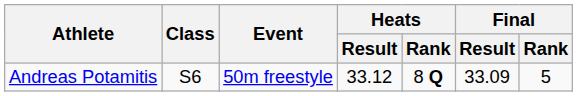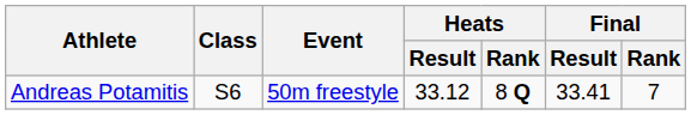Andreas Potamitis | Final / Result: 33.09 -> 33.41
Andreas Potamitis | Final / Rank: 5 -> 7
